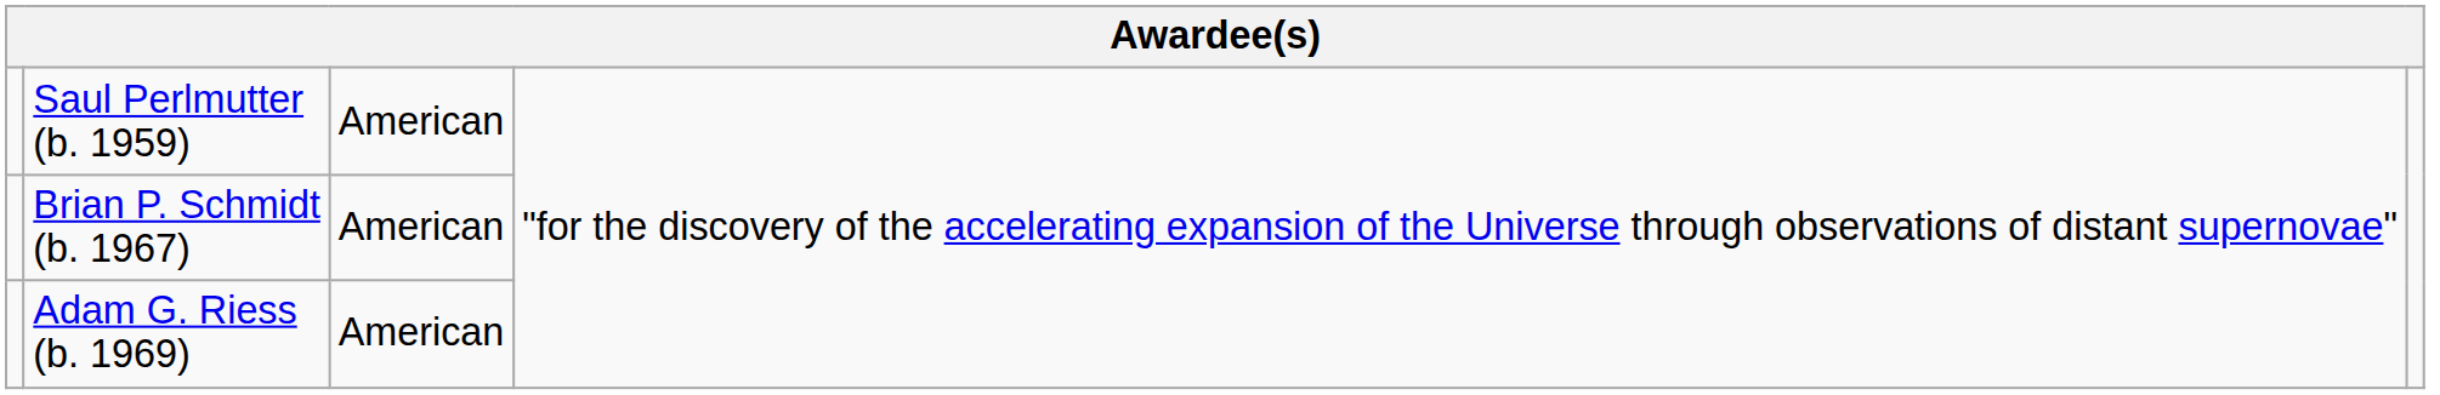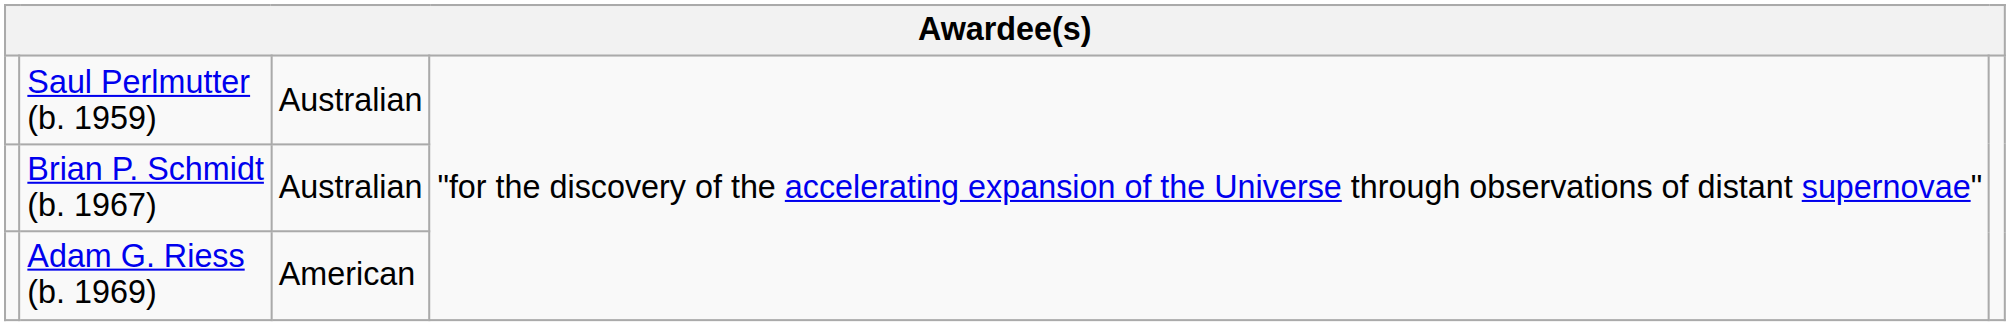Saul Perlmutter (b. 1959) | column 3: American -> Australian
Brian P. Schmidt (b. 1967) | column 3: American -> Australian
